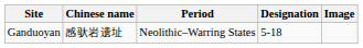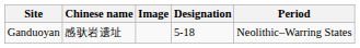columns swapped: Period <-> Image
